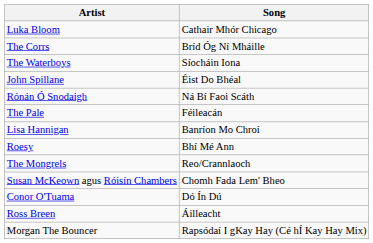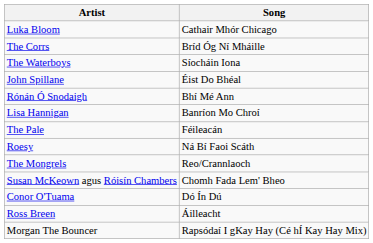Rónán Ó Snodaigh | Song: Ná Bí Faoi Scáth -> Bhí Mé Ann
rows swapped: The Pale <-> Lisa Hannigan
Roesy | Song: Bhí Mé Ann -> Ná Bí Faoi Scáth
